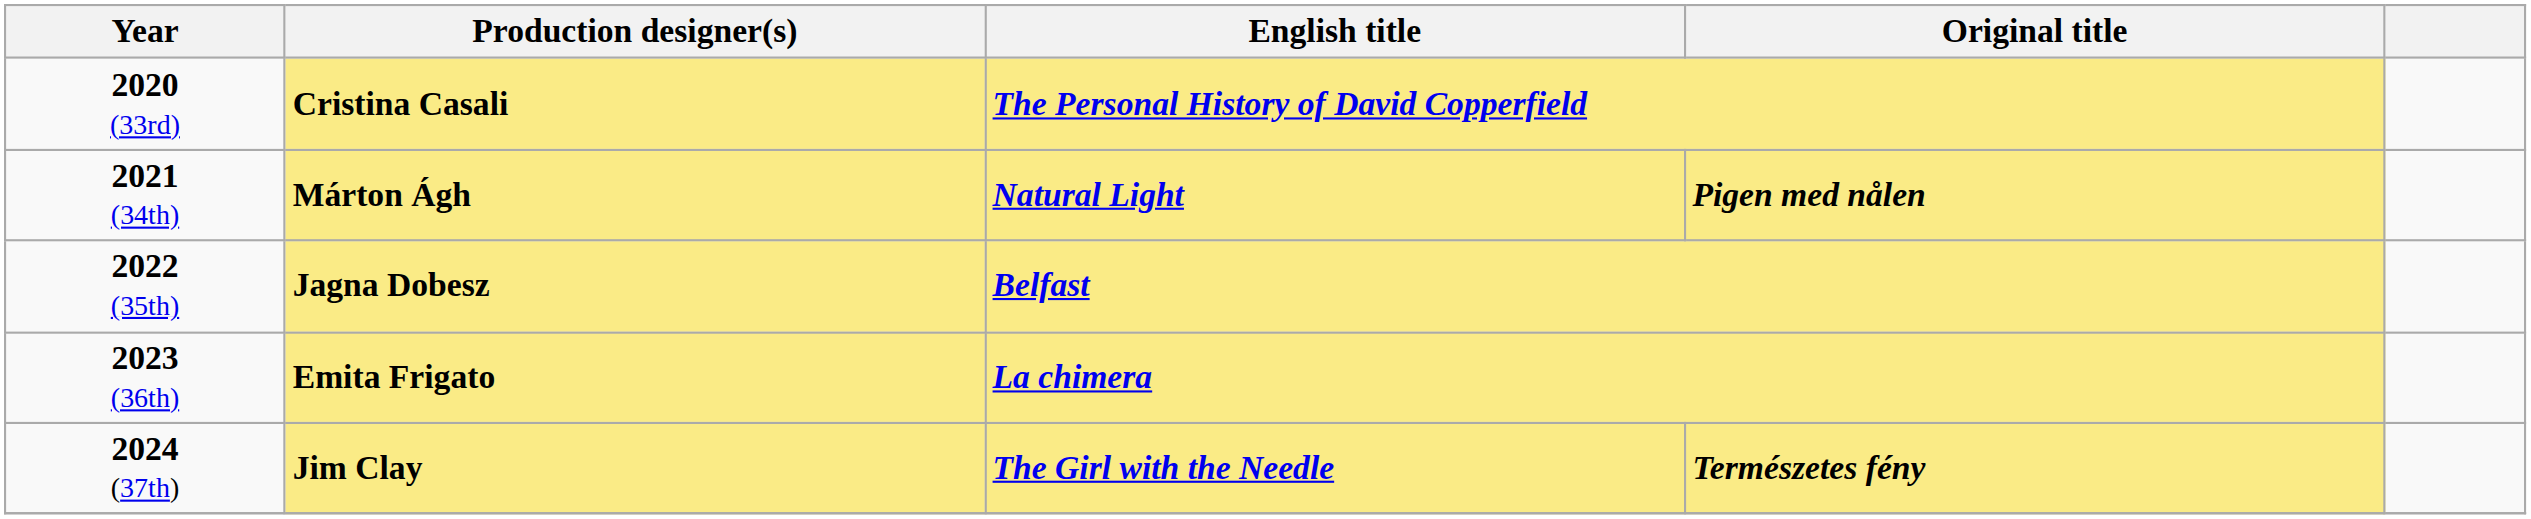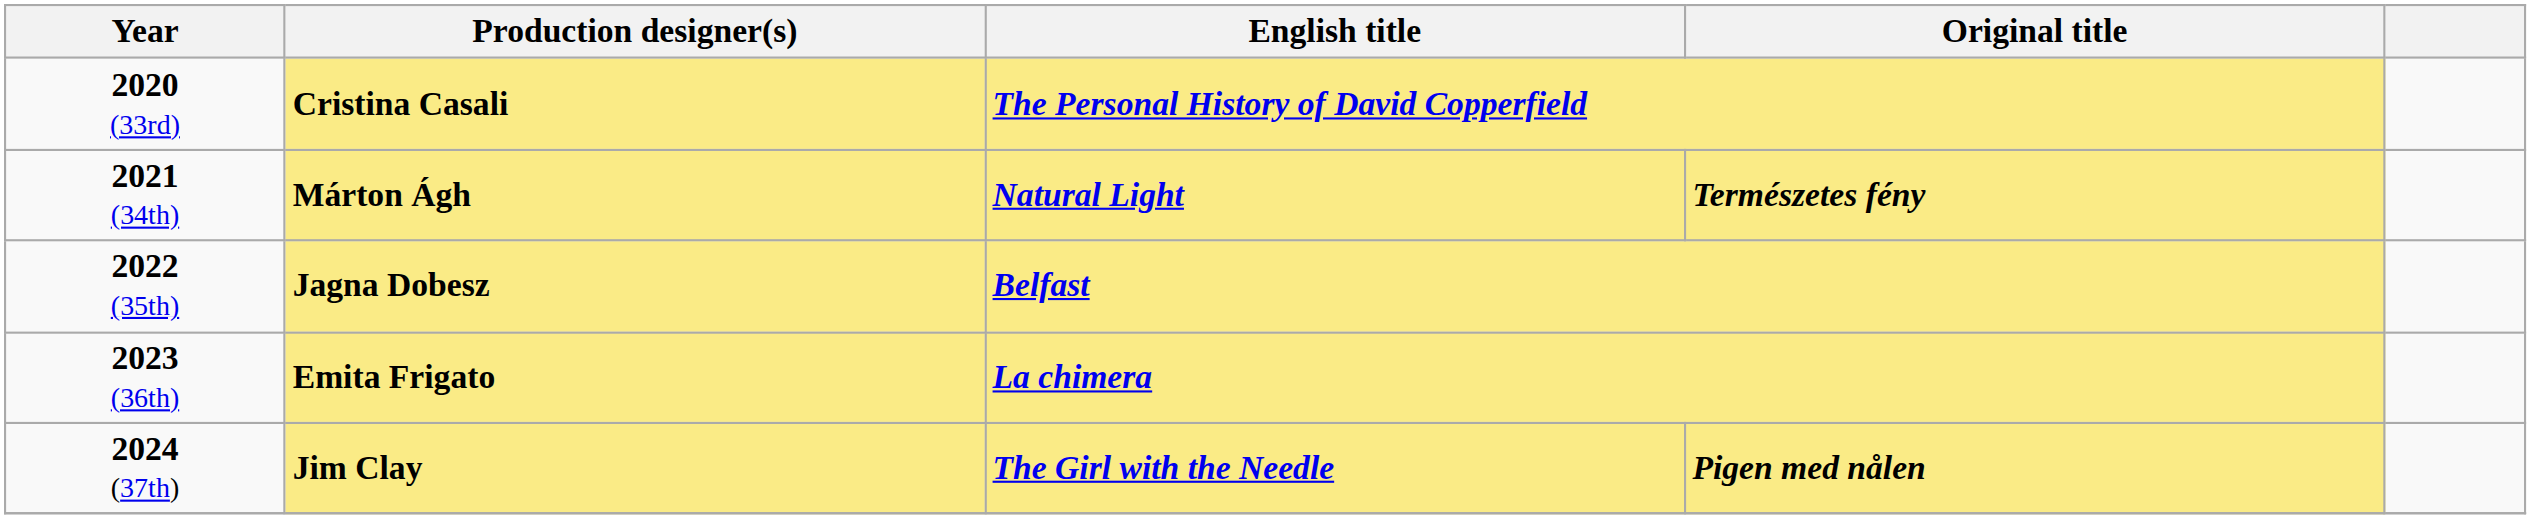2021 (34th) | Original title: Pigen med nålen -> Természetes fény
2024 (37th) | Original title: Természetes fény -> Pigen med nålen
